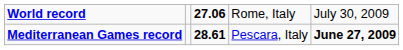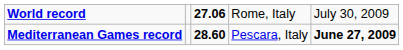Mediterranean Games record | column 3: 28.61 -> 28.60
